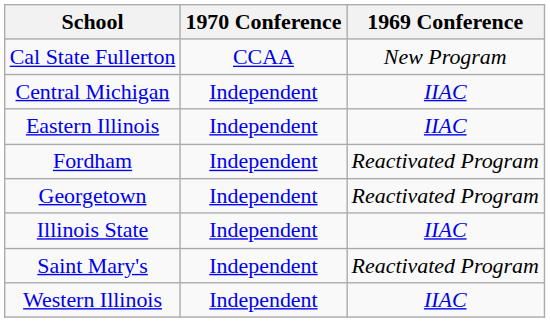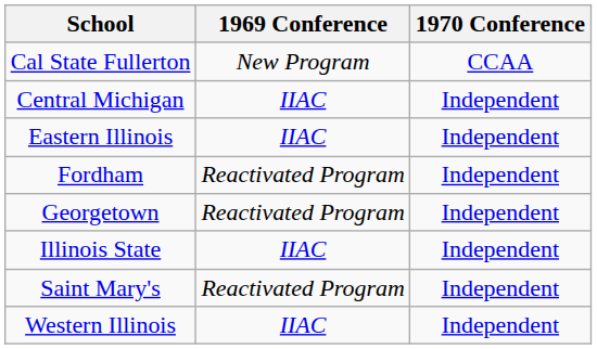columns swapped: 1969 Conference <-> 1970 Conference
